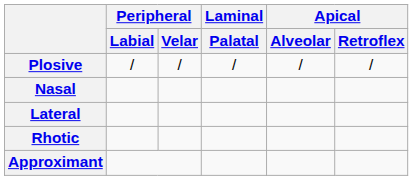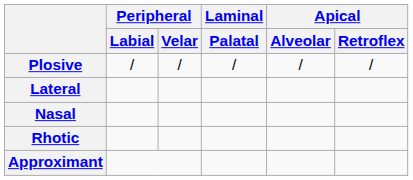rows swapped: Nasal <-> Lateral
